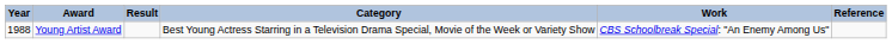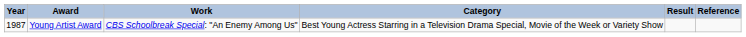columns swapped: Work <-> Result
Young Artist Award | Year: 1988 -> 1987
